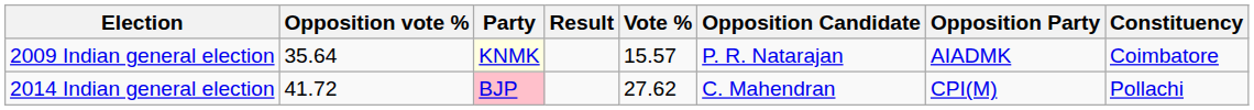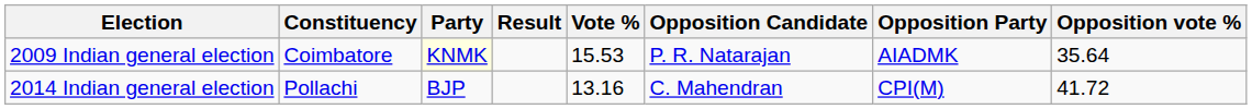columns swapped: Constituency <-> Opposition vote %
2009 Indian general election | Vote %: 15.57 -> 15.53
2014 Indian general election | Party: pink background -> no background
2014 Indian general election | Vote %: 27.62 -> 13.16
